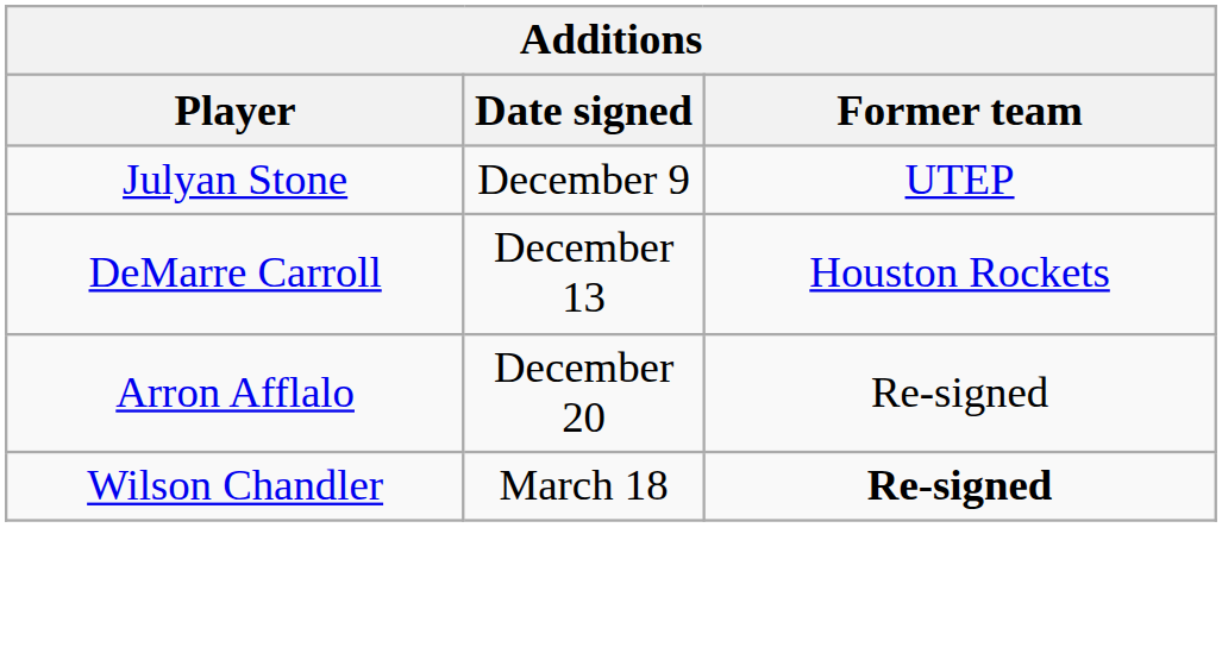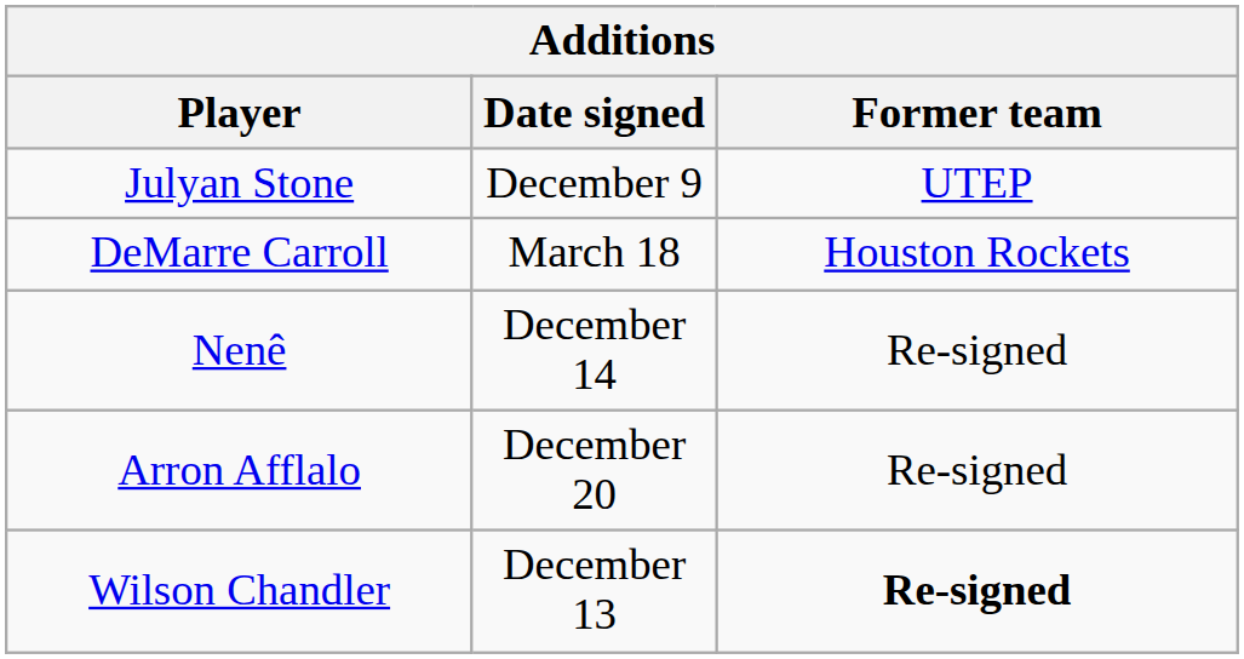DeMarre Carroll | Date signed: December 13 -> March 18
+ row: Nenê | December 14 | Re-signed
Wilson Chandler | Date signed: March 18 -> December 13
